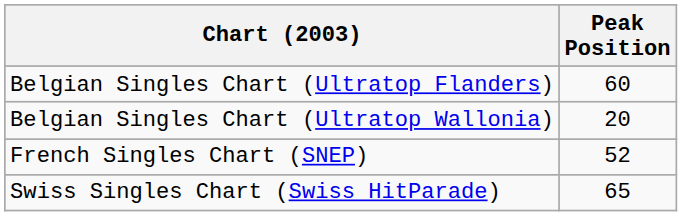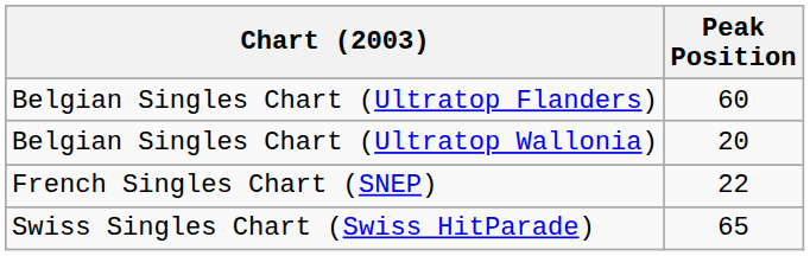French Singles Chart (SNEP) | Peak Position: 52 -> 22
